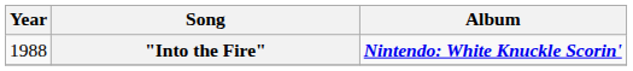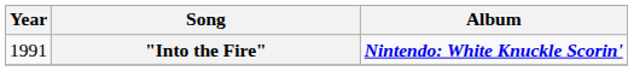"Into the Fire" | Year: 1988 -> 1991
